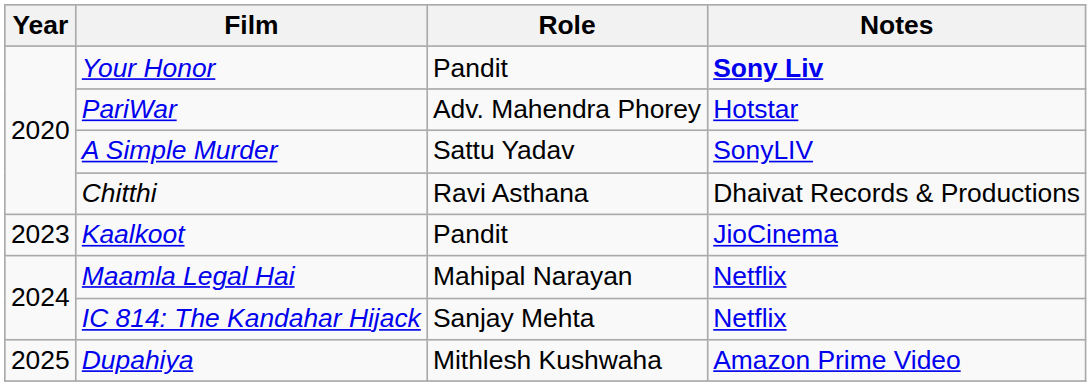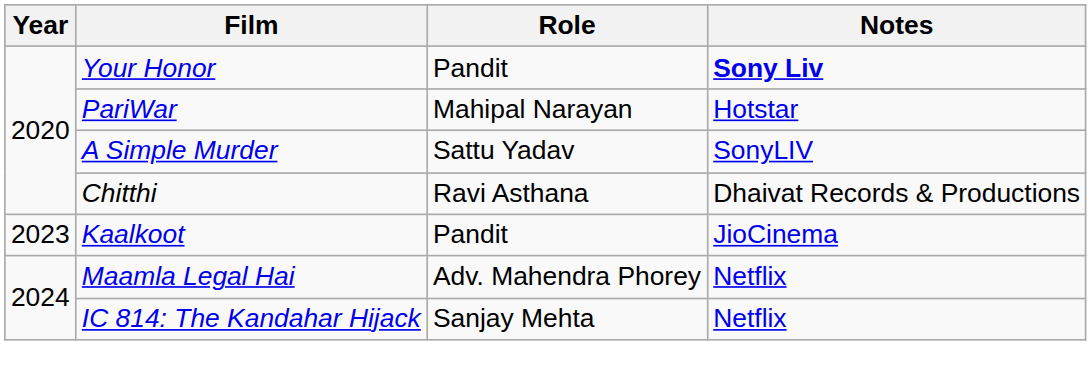PariWar | Role: Adv. Mahendra Phorey -> Mahipal Narayan
Maamla Legal Hai | Role: Mahipal Narayan -> Adv. Mahendra Phorey
- row: 2025 | Dupahiya | Mithlesh Kushwaha | Amazon Prime Video
